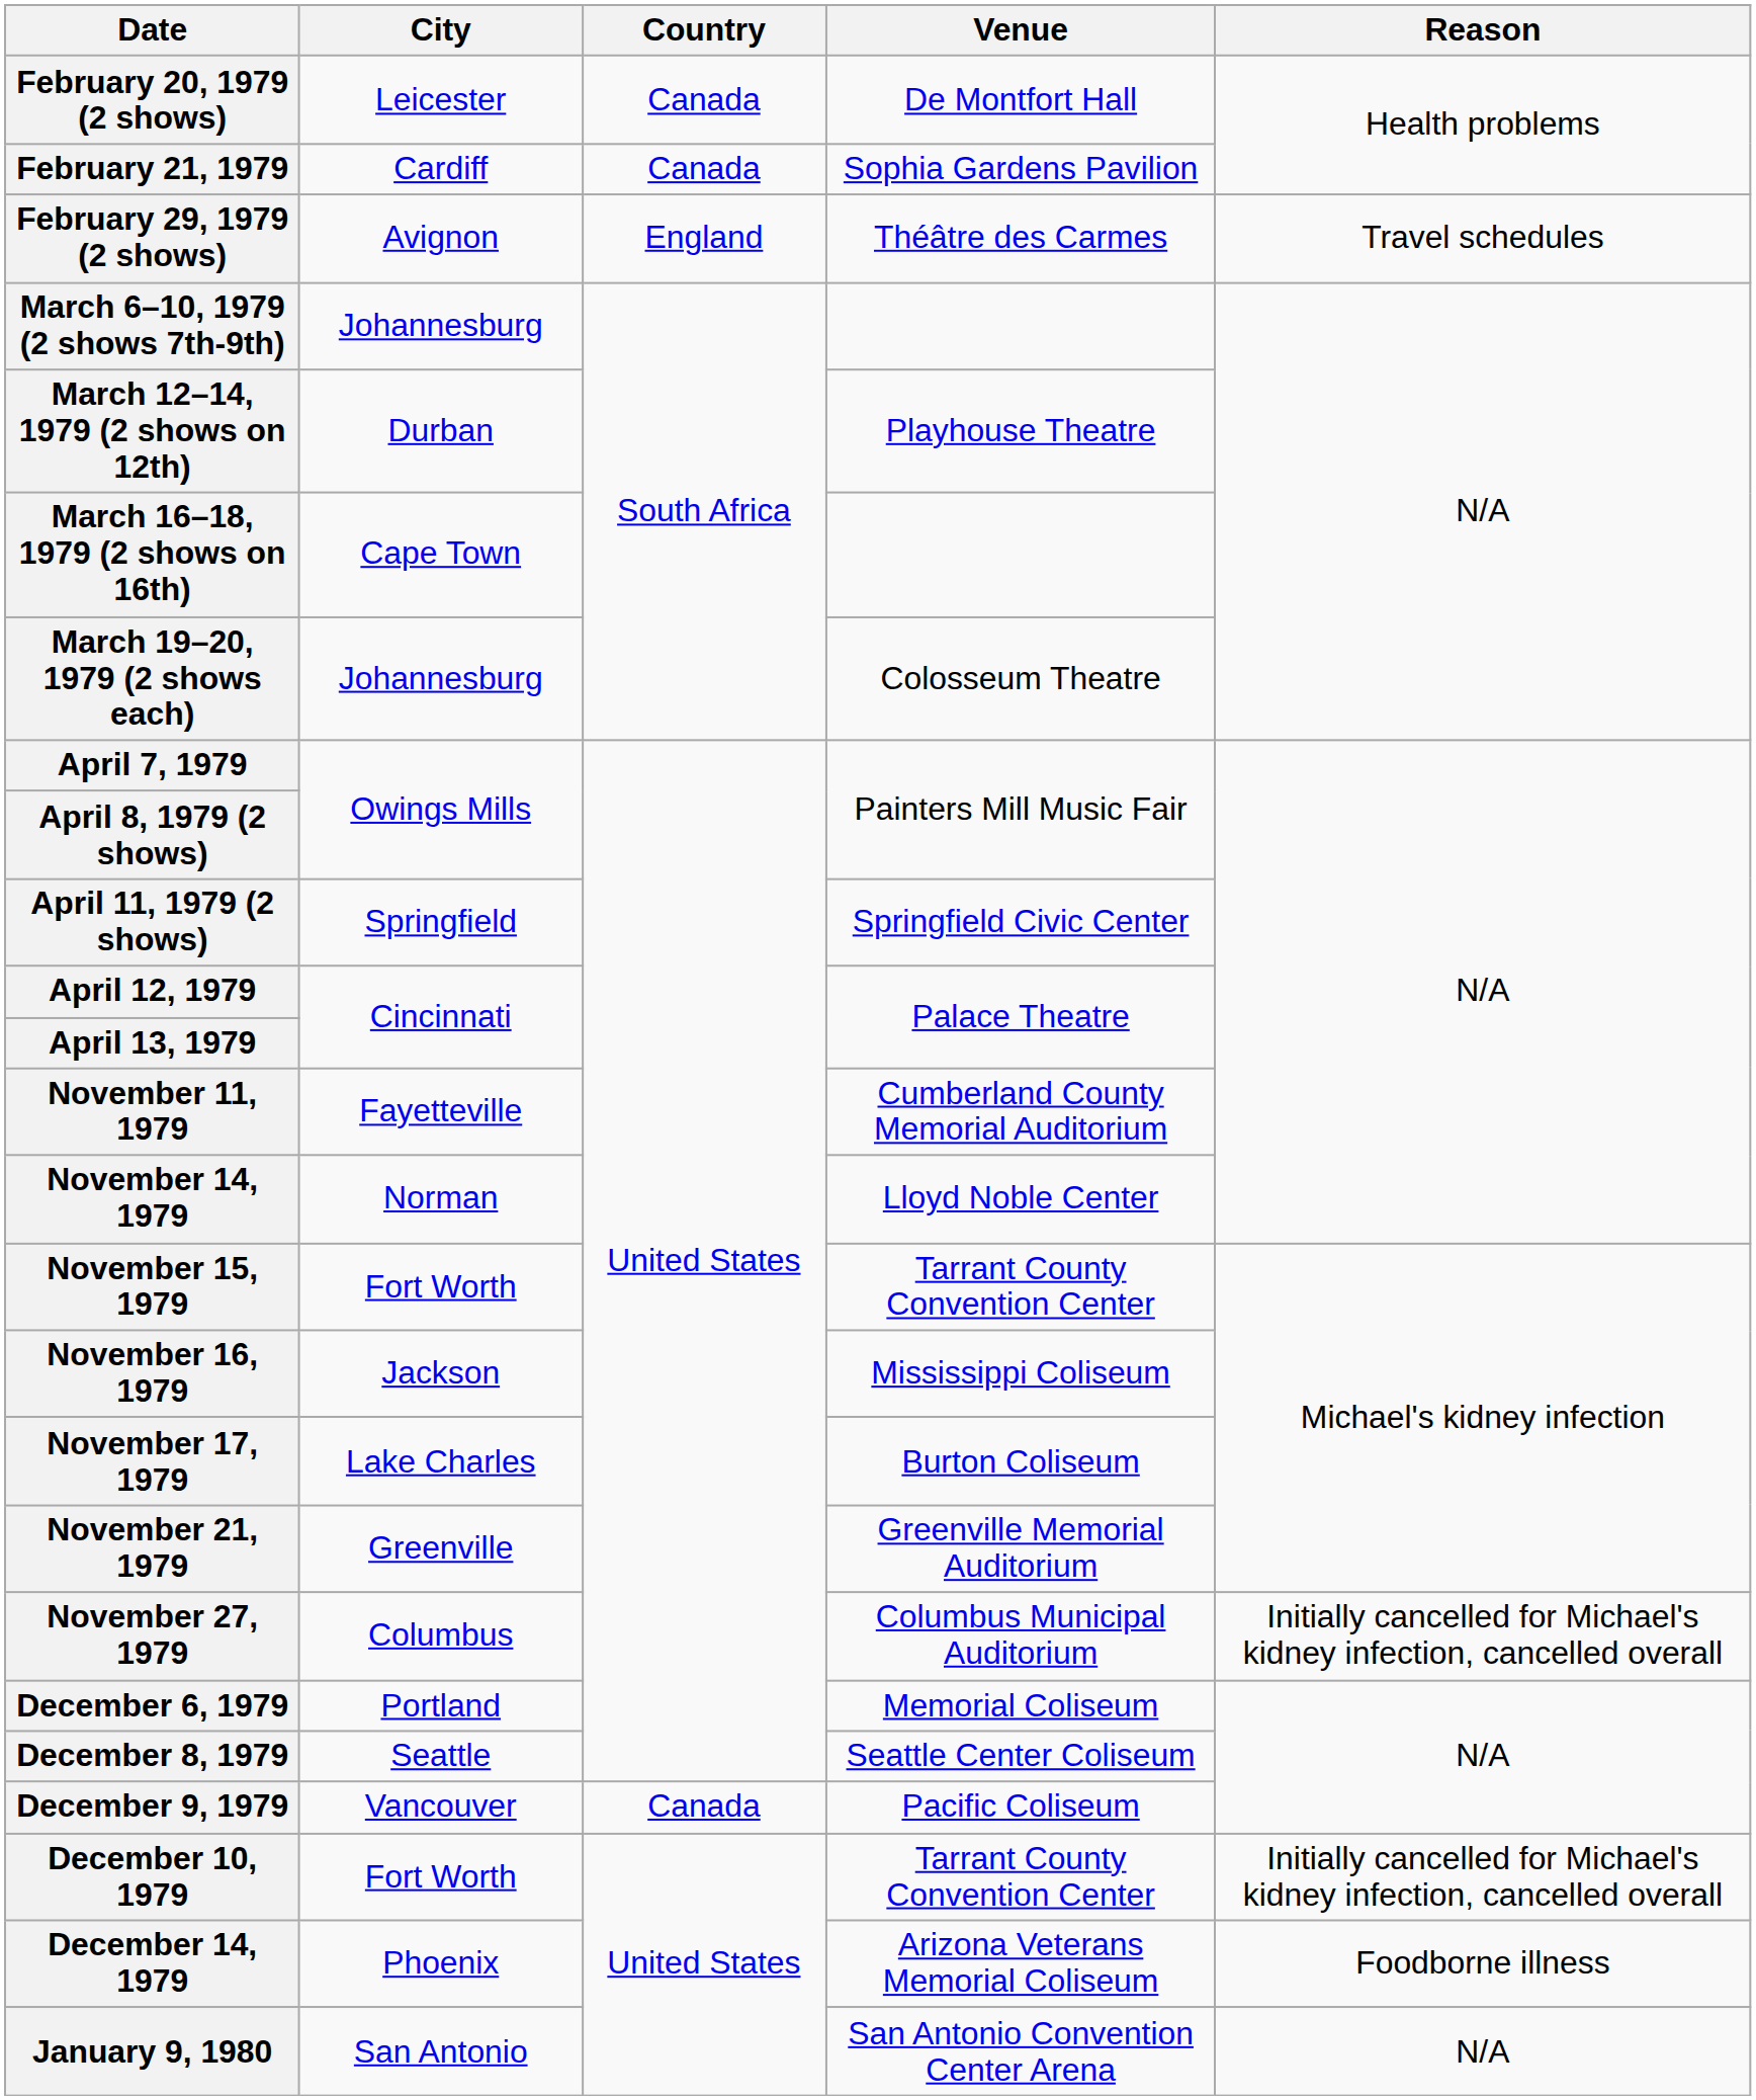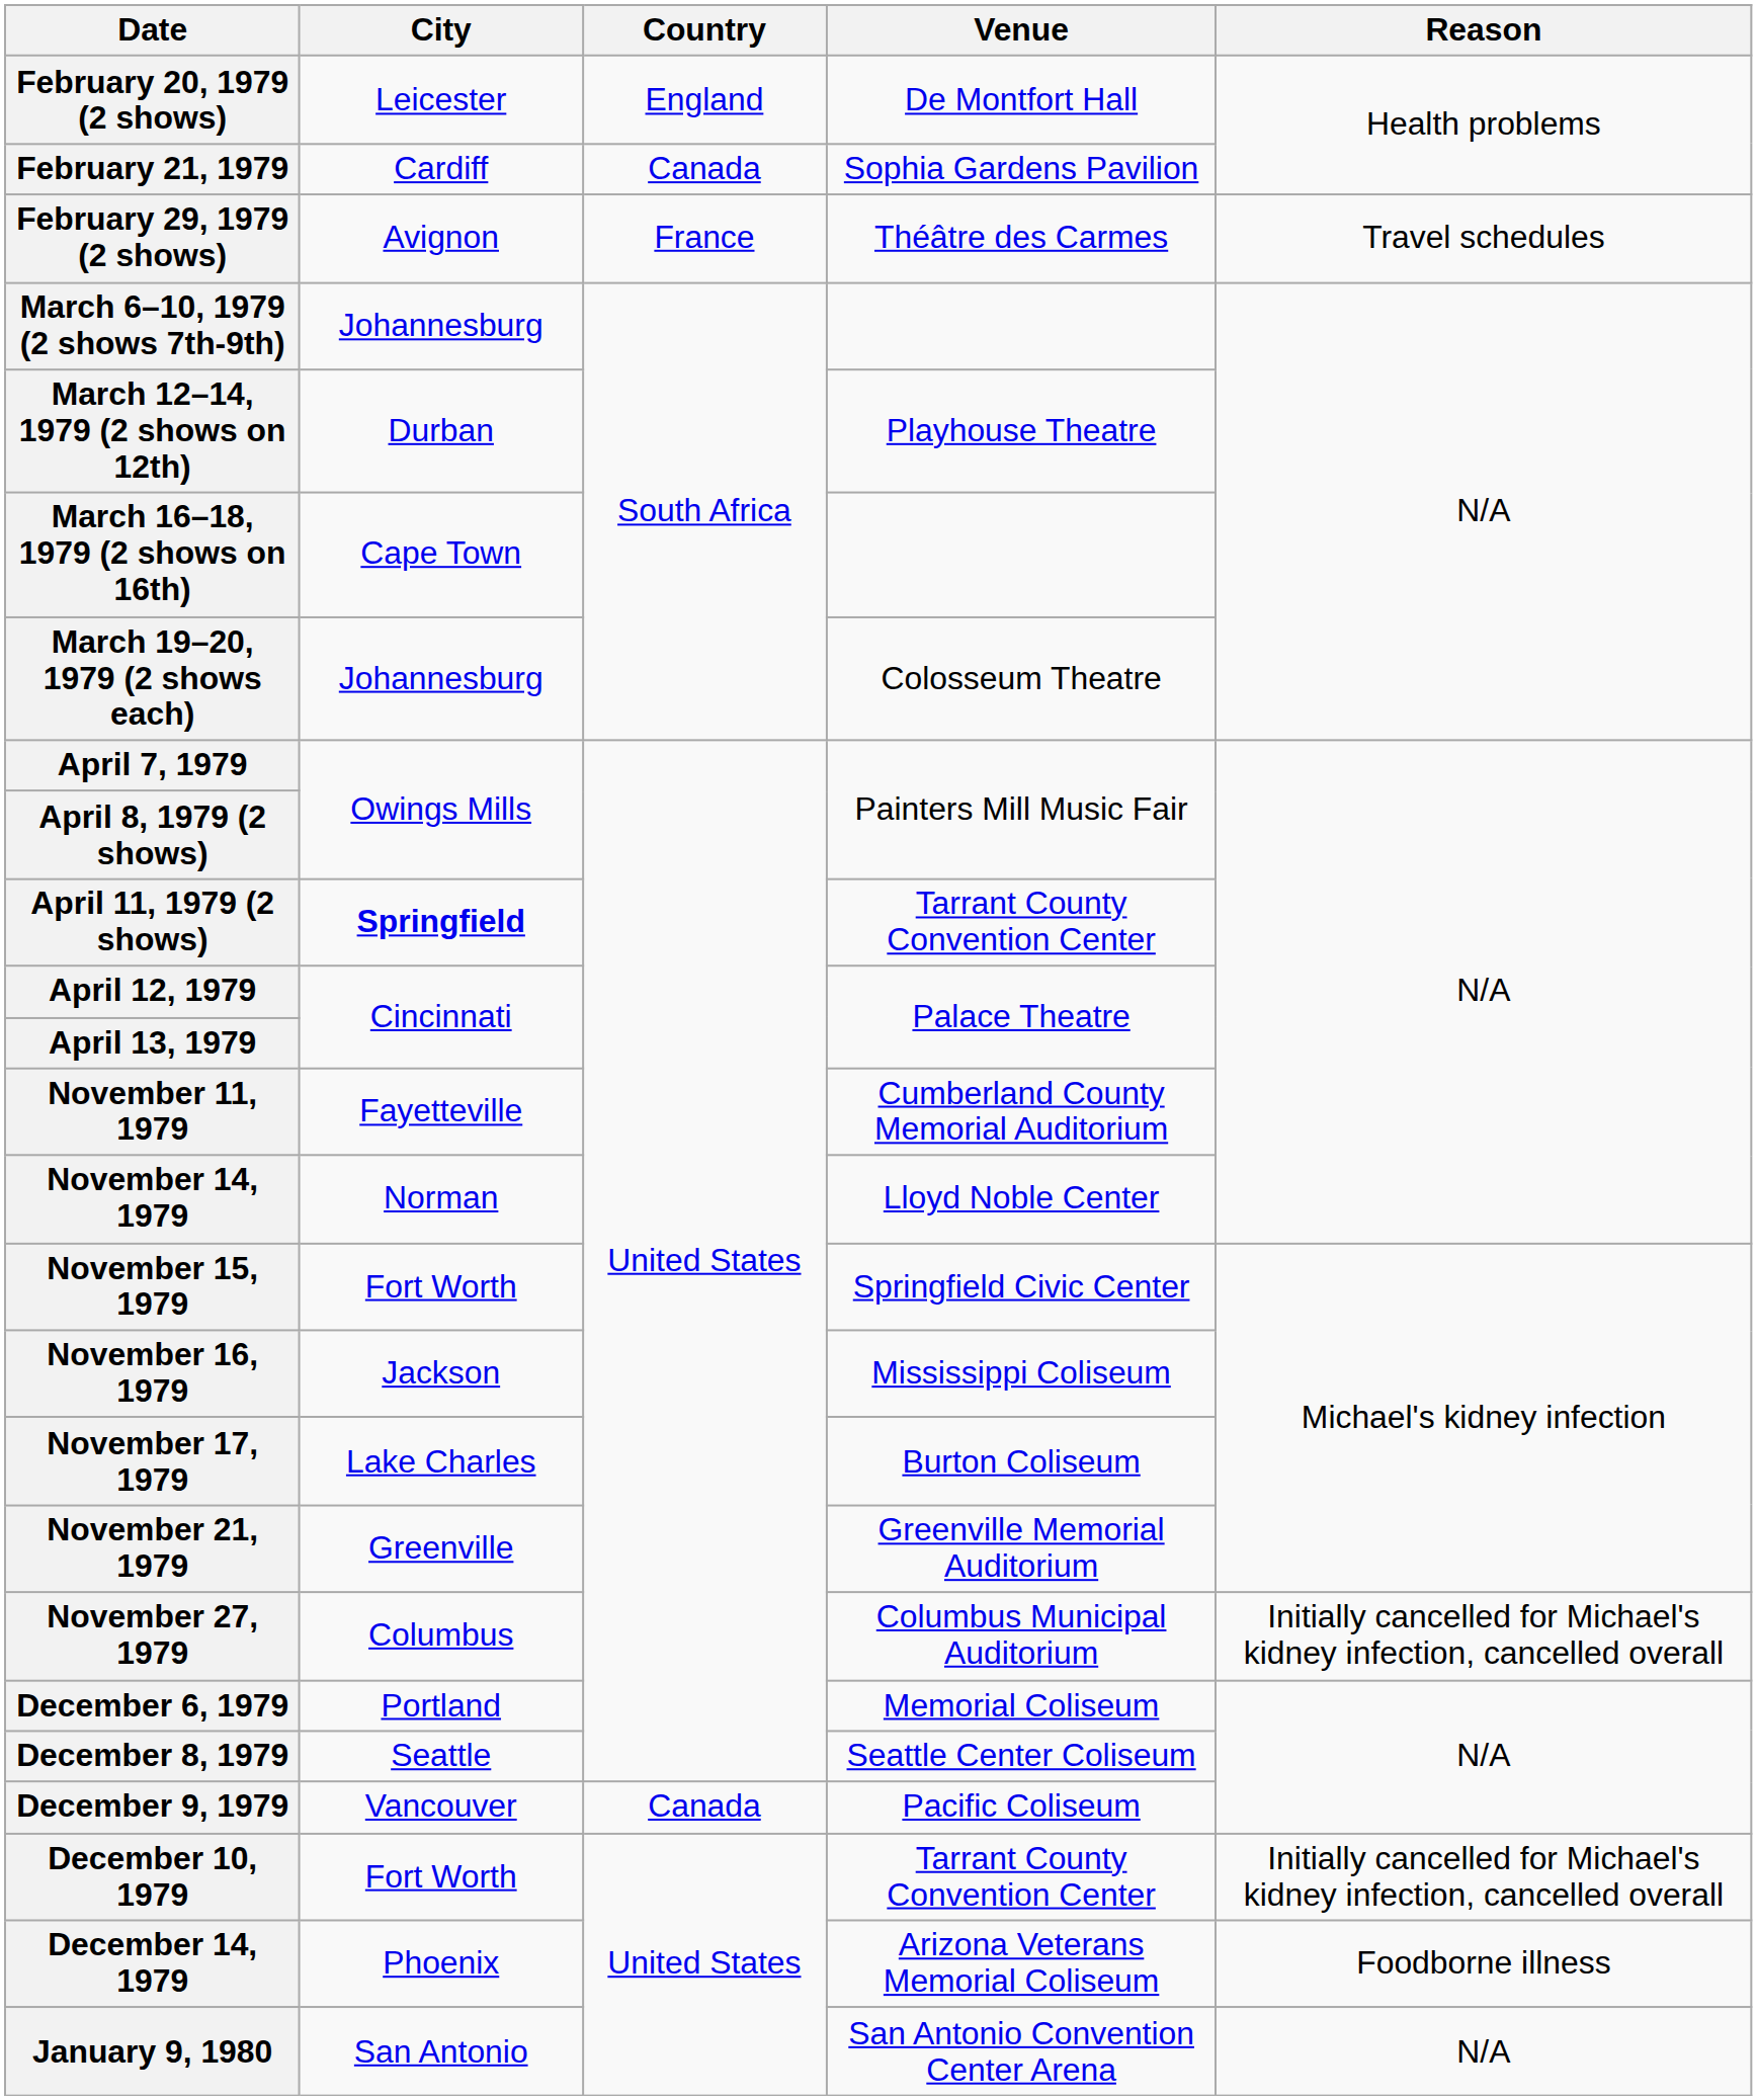February 20, 1979 (2 shows) | Country: Canada -> England
February 29, 1979 (2 shows) | Country: England -> France
April 11, 1979 (2 shows) | City: normal -> bold
April 11, 1979 (2 shows) | Venue: Springfield Civic Center -> Tarrant County Convention Center
November 15, 1979 | Venue: Tarrant County Convention Center -> Springfield Civic Center
